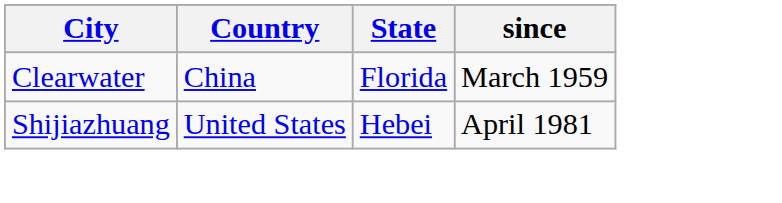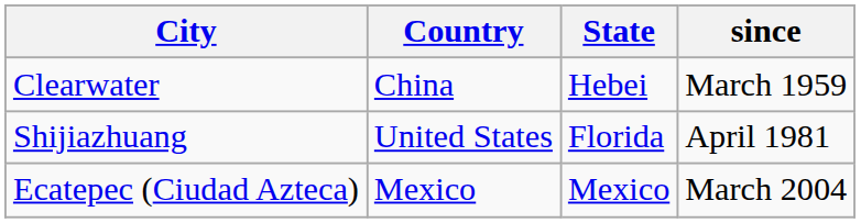Clearwater | State: Florida -> Hebei
Shijiazhuang | State: Hebei -> Florida
+ row: Ecatepec (Ciudad Azteca) | Mexico | Mexico | March 2004
